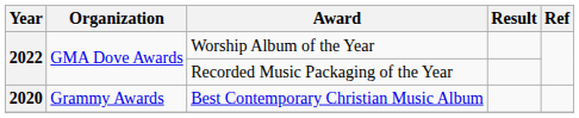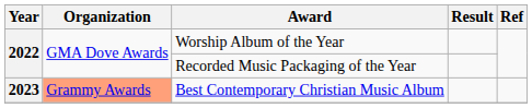Best Contemporary Christian Music Album | Year: 2020 -> 2023
Best Contemporary Christian Music Album | Organization: no background -> lightsalmon background
